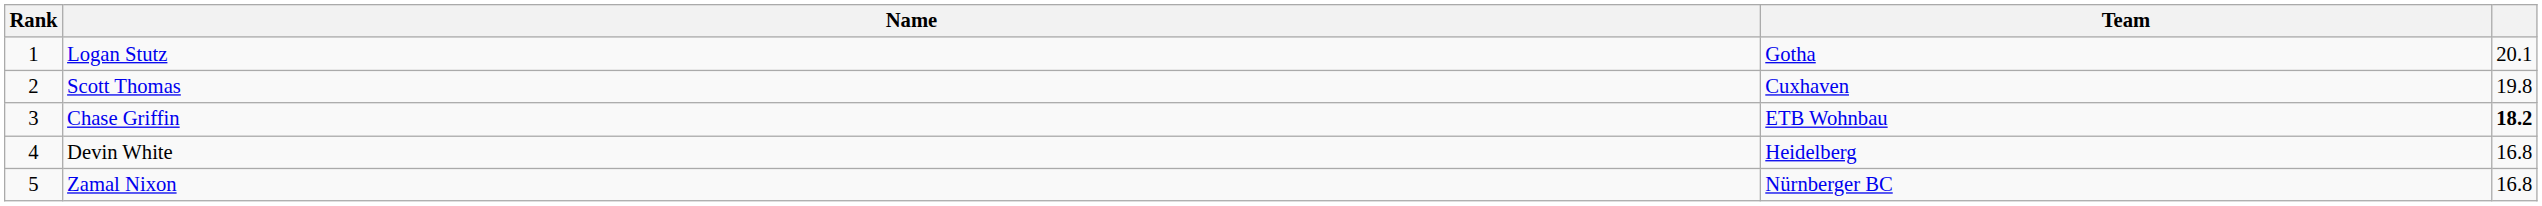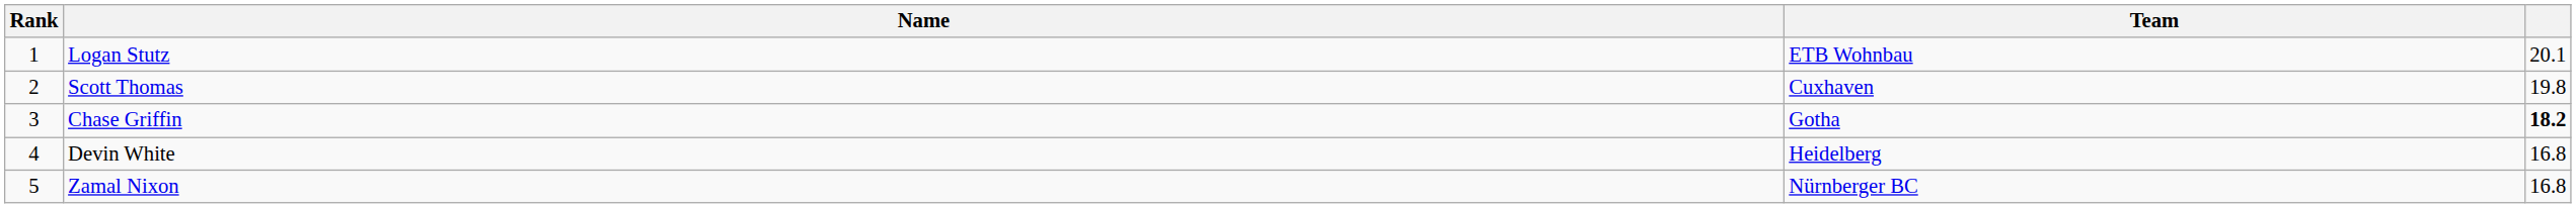Logan Stutz | Team: Gotha -> ETB Wohnbau
Chase Griffin | Team: ETB Wohnbau -> Gotha
